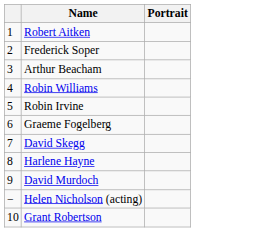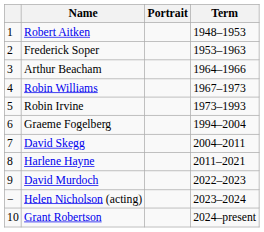+ column: Term | 1948–1953 | 1953–1963 | 1964–1966 | 1967–1973 | 1973–1993 | 1994–2004 | 2004–2011 | 2011–2021 | 2022–2023 | 2023–2024 | 2024–present
